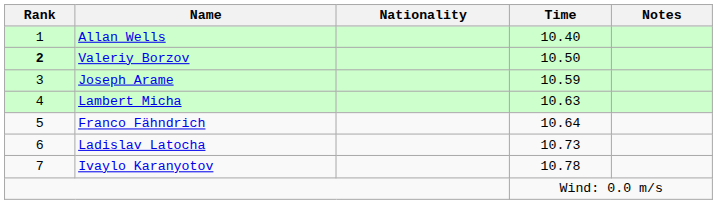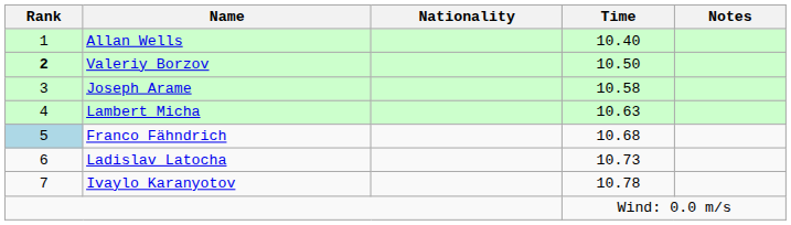Joseph Arame | Time: 10.59 -> 10.58
Franco Fähndrich | Rank: no background -> lightblue background
Franco Fähndrich | Time: 10.64 -> 10.68
